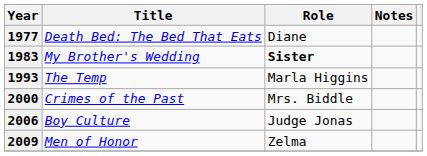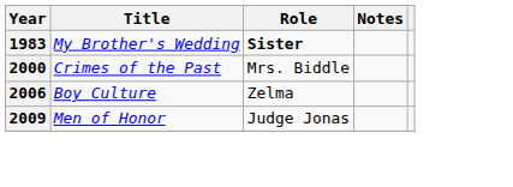- row: 1977 | Death Bed: The Bed That Eats | Diane
- row: 1993 | The Temp | Marla Higgins
2006 | Role: Judge Jonas -> Zelma
2009 | Role: Zelma -> Judge Jonas
